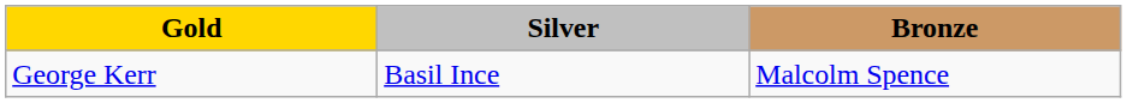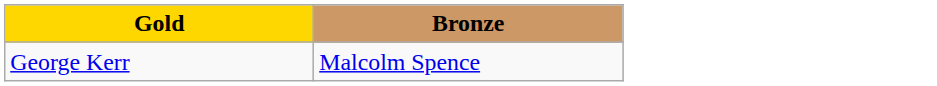- column: Silver | Basil Ince
